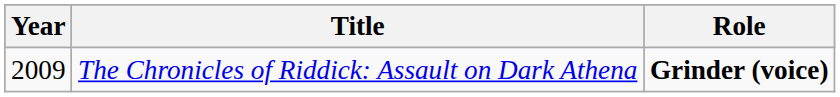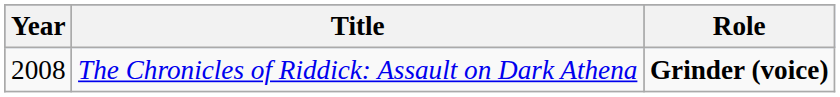The Chronicles of Riddick: Assault on Dark Athena | Year: 2009 -> 2008
